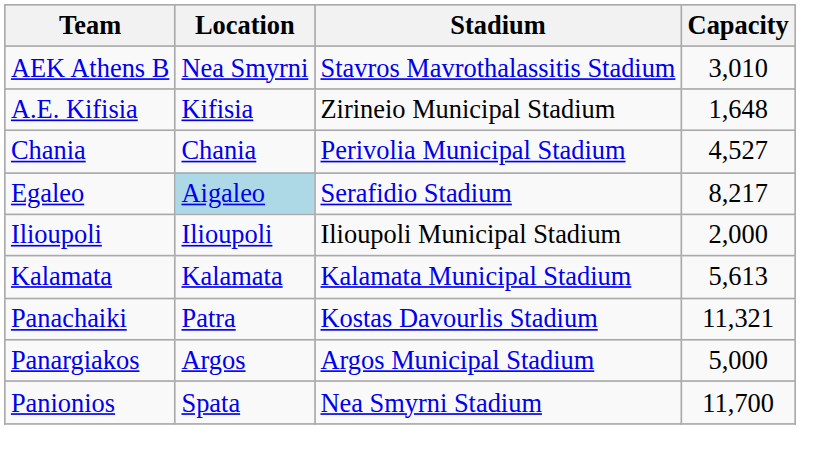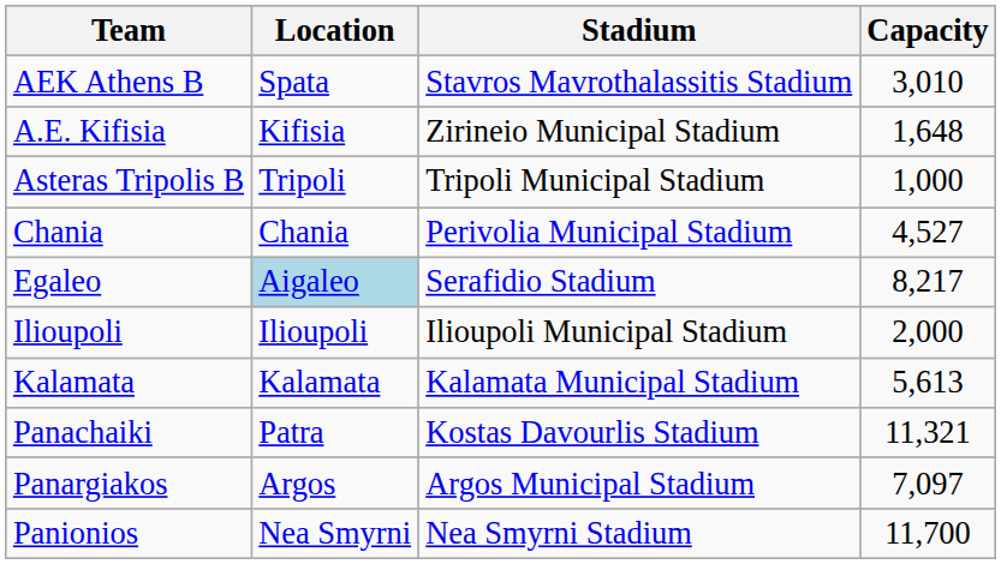AEK Athens Β | Location: Nea Smyrni -> Spata
+ row: Asteras Tripolis B | Tripoli | Tripoli Municipal Stadium | 1,000
Panargiakos | Capacity: 5,000 -> 7,097
Panionios | Location: Spata -> Nea Smyrni
